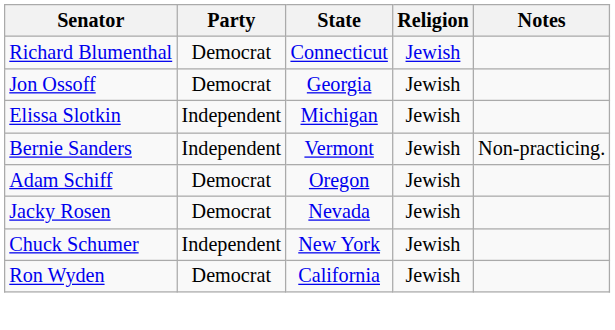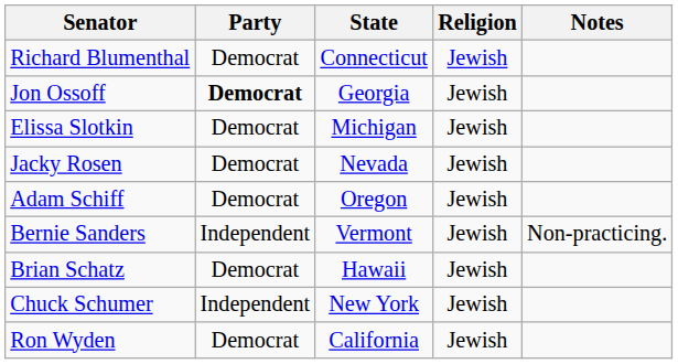Jon Ossoff | Party: normal -> bold
Elissa Slotkin | Party: Independent -> Democrat
rows swapped: Bernie Sanders <-> Jacky Rosen
+ row: Brian Schatz | Democrat | Hawaii | Jewish
